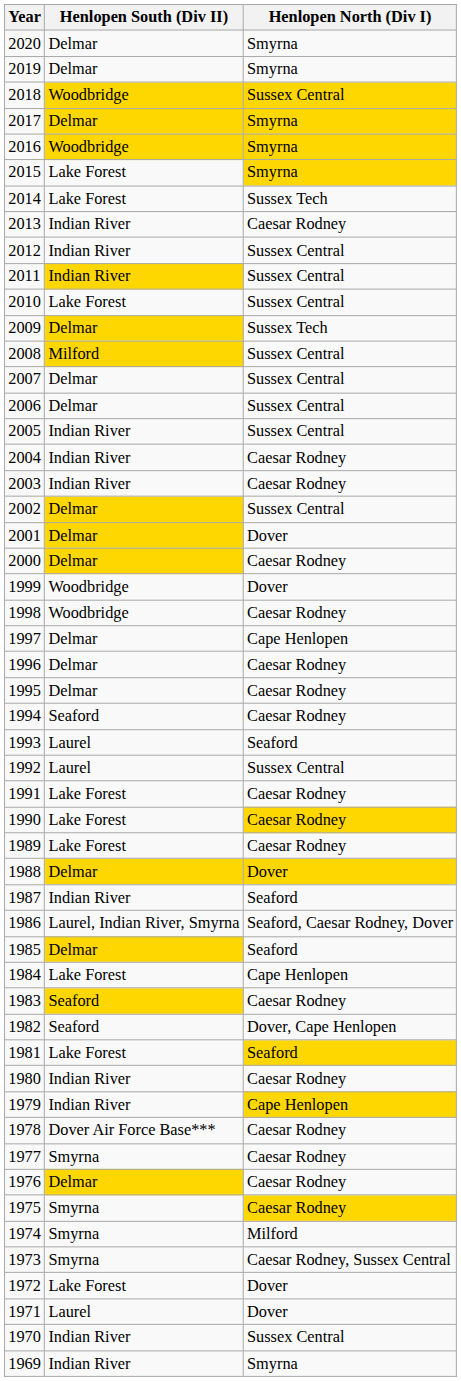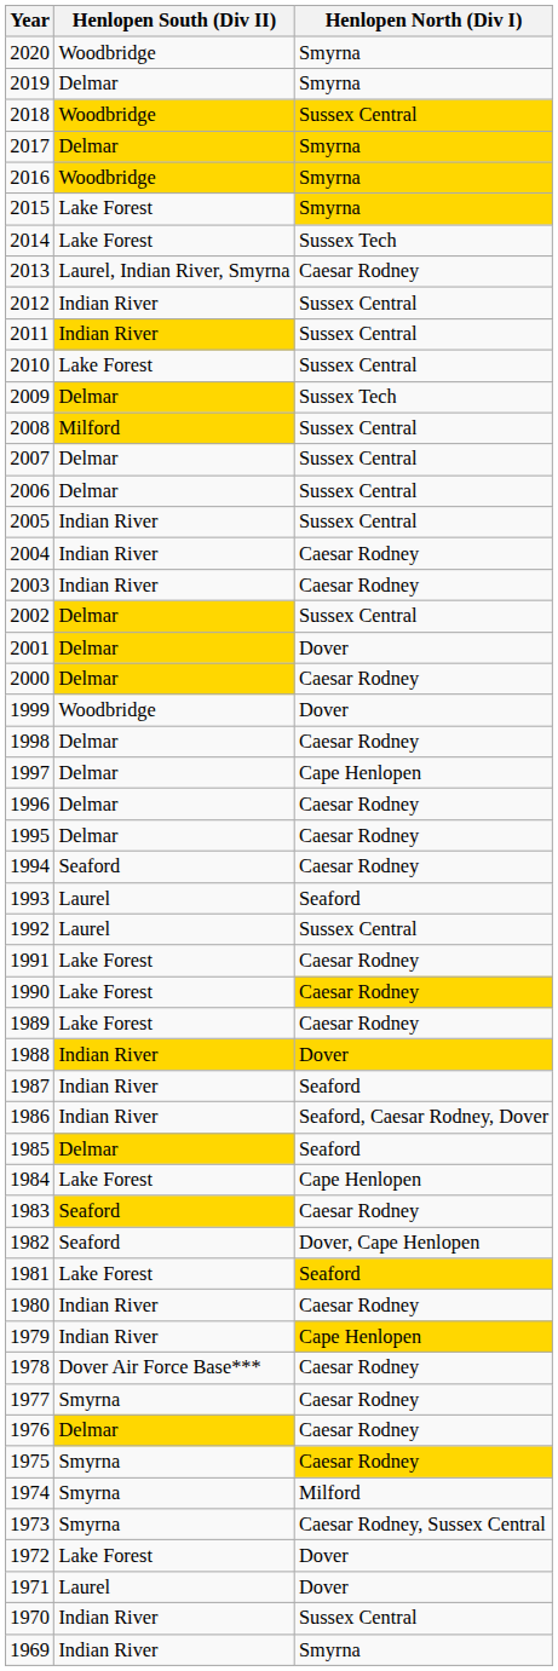2020 | Henlopen South (Div II): Delmar -> Woodbridge
2013 | Henlopen South (Div II): Indian River -> Laurel, Indian River, Smyrna
1998 | Henlopen South (Div II): Woodbridge -> Delmar
1988 | Henlopen South (Div II): Delmar -> Indian River
1986 | Henlopen South (Div II): Laurel, Indian River, Smyrna -> Indian River
